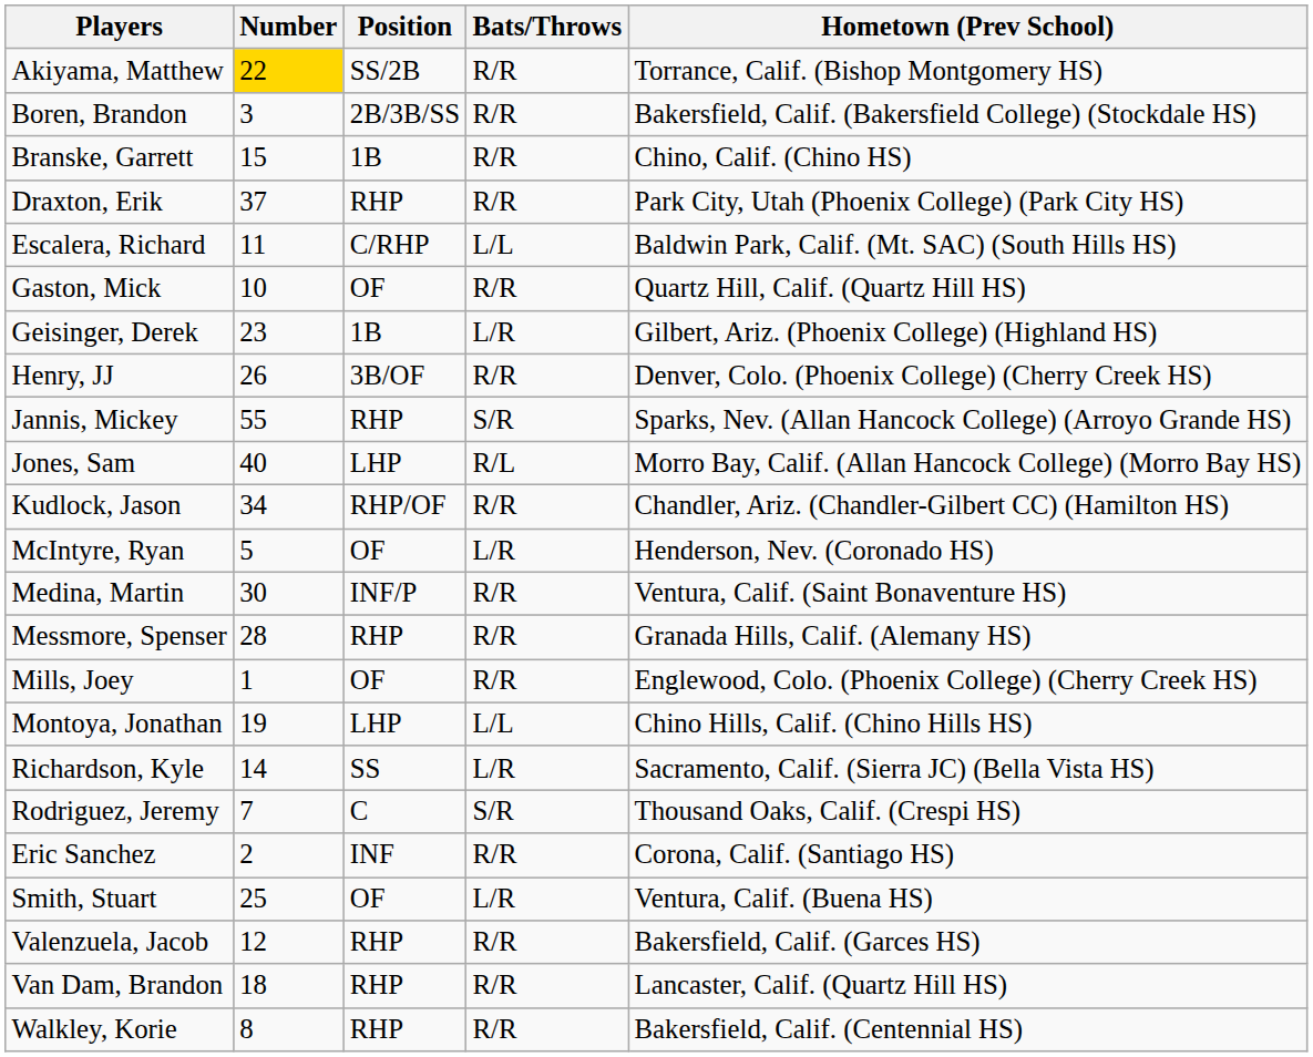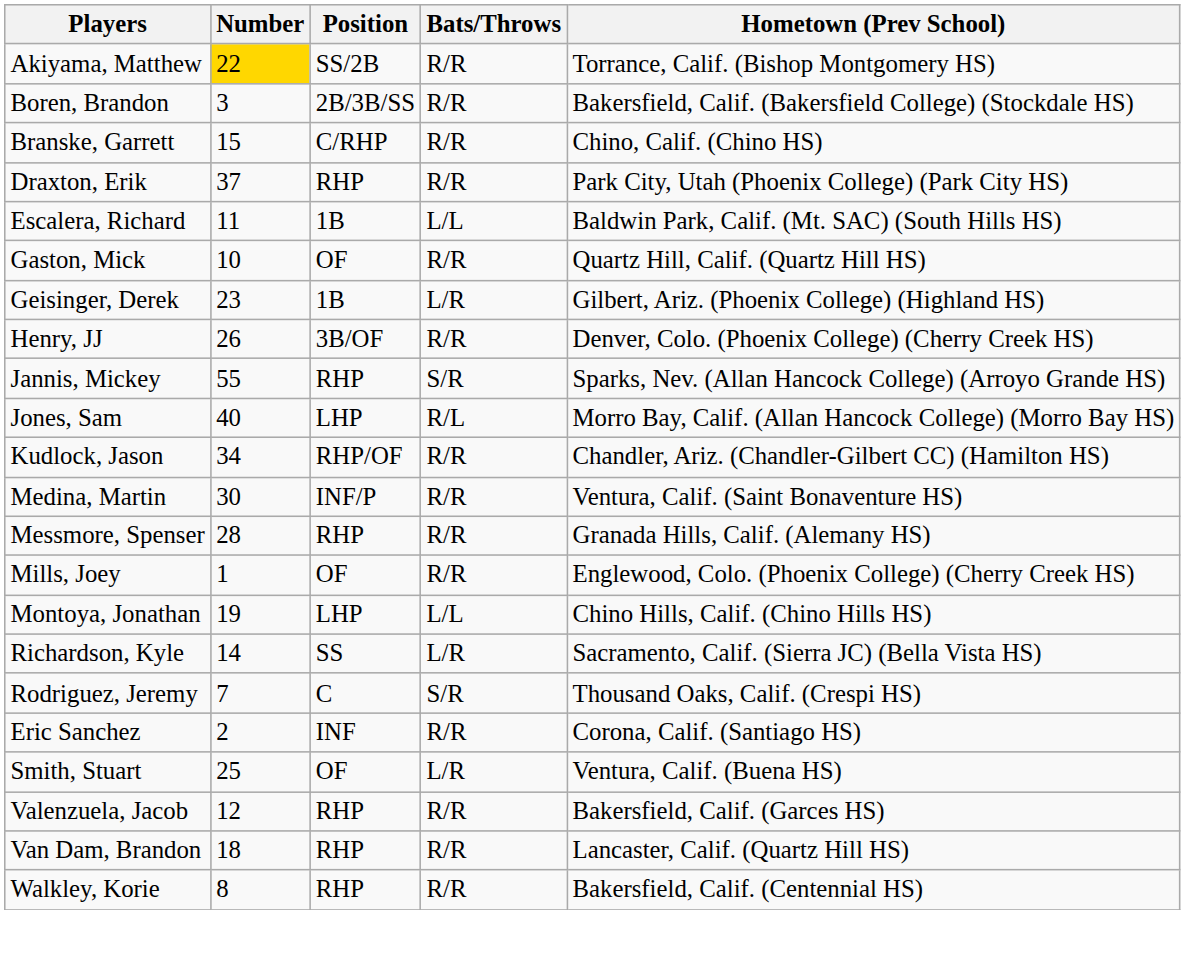Branske, Garrett | Position: 1B -> C/RHP
Escalera, Richard | Position: C/RHP -> 1B
- row: McIntyre, Ryan | 5 | OF | L/R | Henderson, Nev. (Coronado HS)
